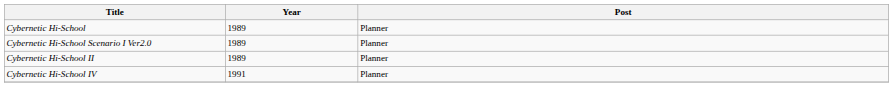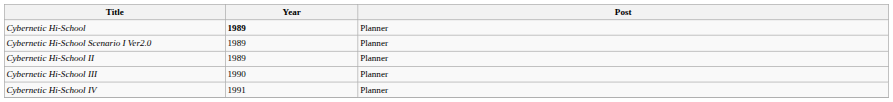Cybernetic Hi-School | Year: normal -> bold
+ row: Cybernetic Hi-School III | 1990 | Planner
